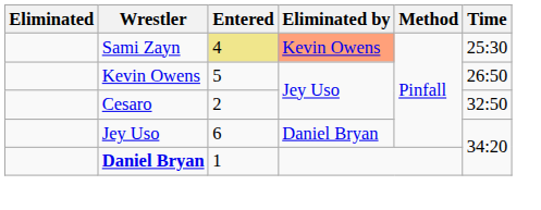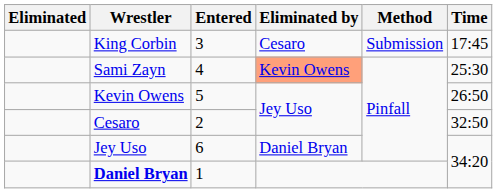+ row: King Corbin | 3 | Cesaro | Submission | 17:45
Sami Zayn | Entered: khaki background -> no background
